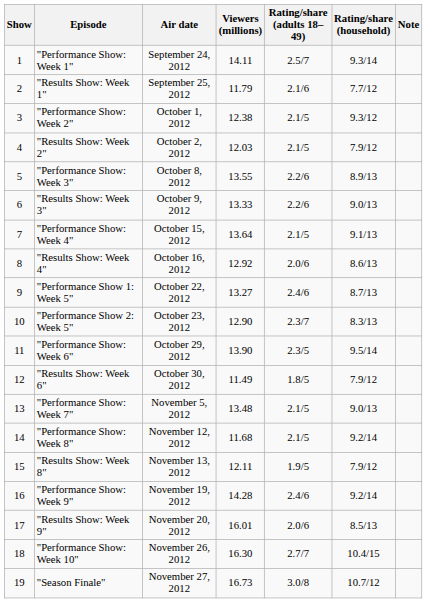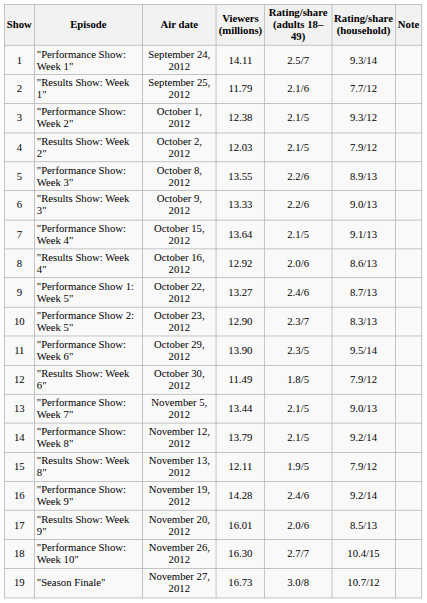"Performance Show: Week 7" | Viewers (millions): 13.48 -> 13.44
"Performance Show: Week 8" | Viewers (millions): 11.68 -> 13.79
